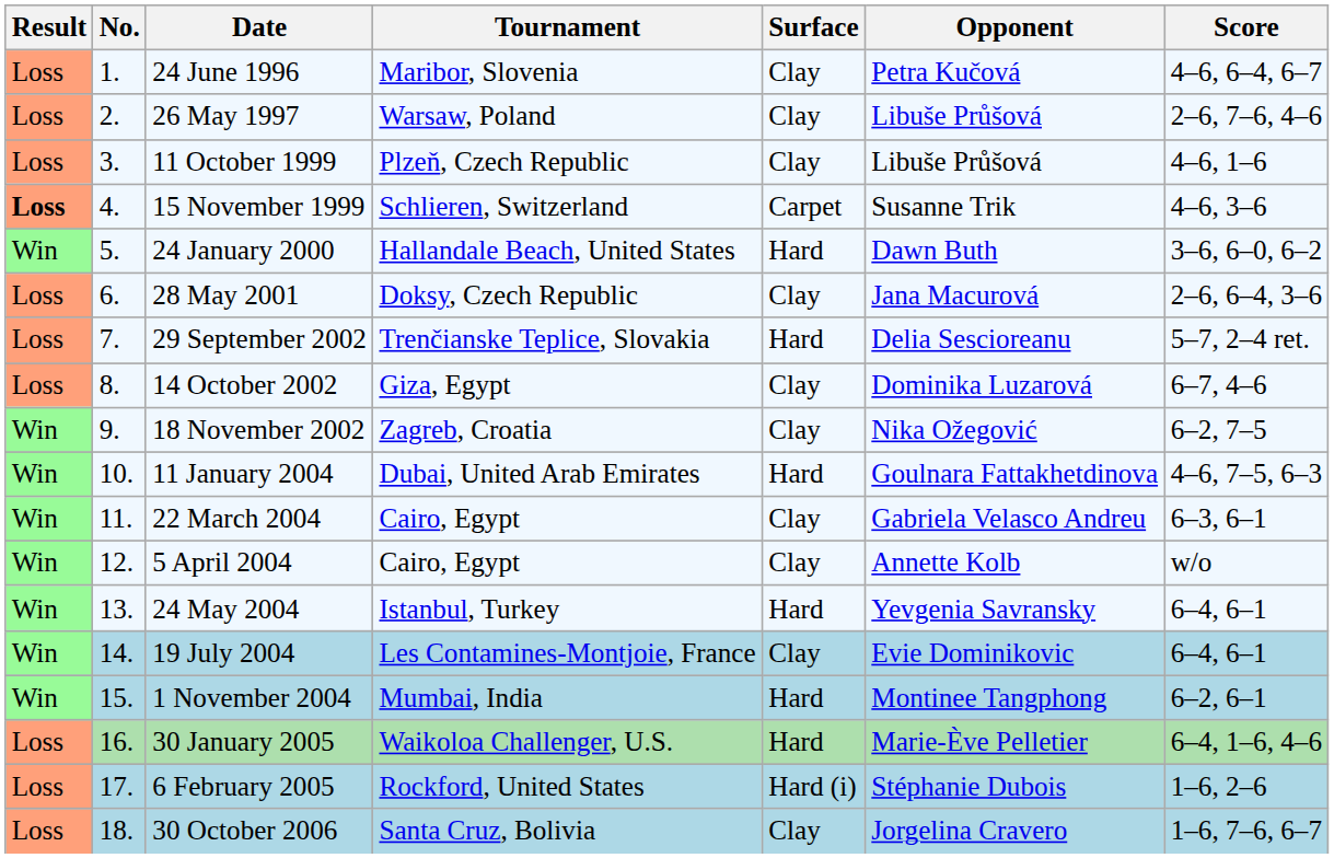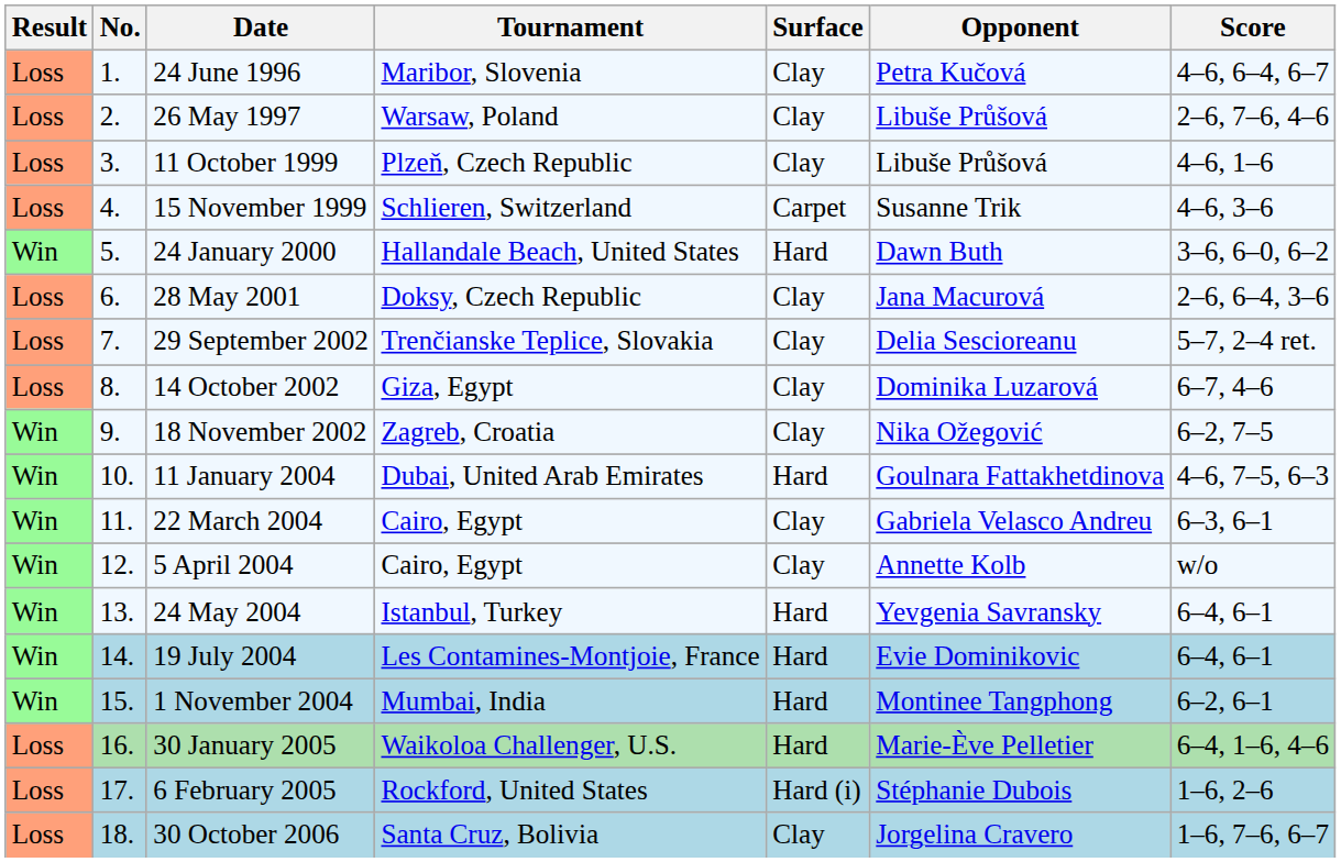15 November 1999 | Result: bold -> normal
29 September 2002 | Surface: Hard -> Clay
19 July 2004 | Surface: Clay -> Hard
